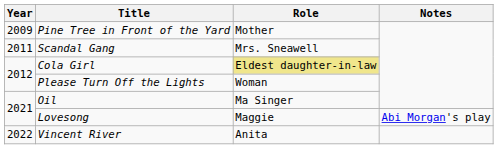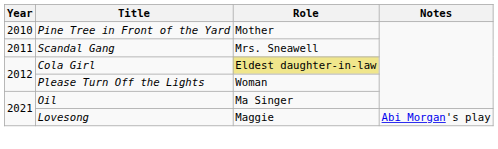Pine Tree in Front of the Yard | Year: 2009 -> 2010
- row: 2022 | Vincent River | Anita
